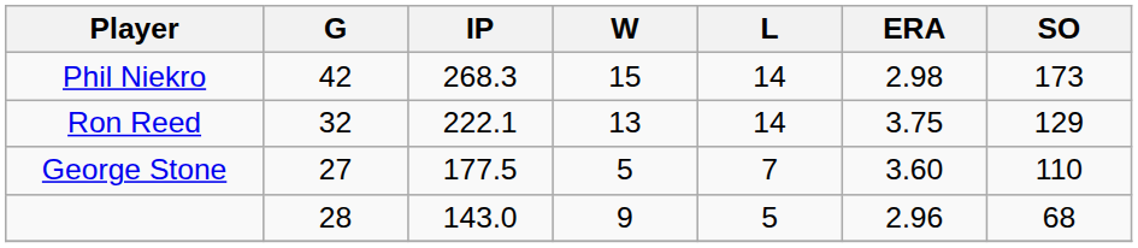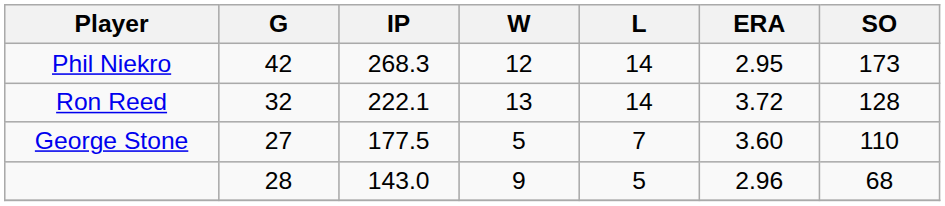Phil Niekro | W: 15 -> 12
Phil Niekro | ERA: 2.98 -> 2.95
Ron Reed | ERA: 3.75 -> 3.72
Ron Reed | SO: 129 -> 128
